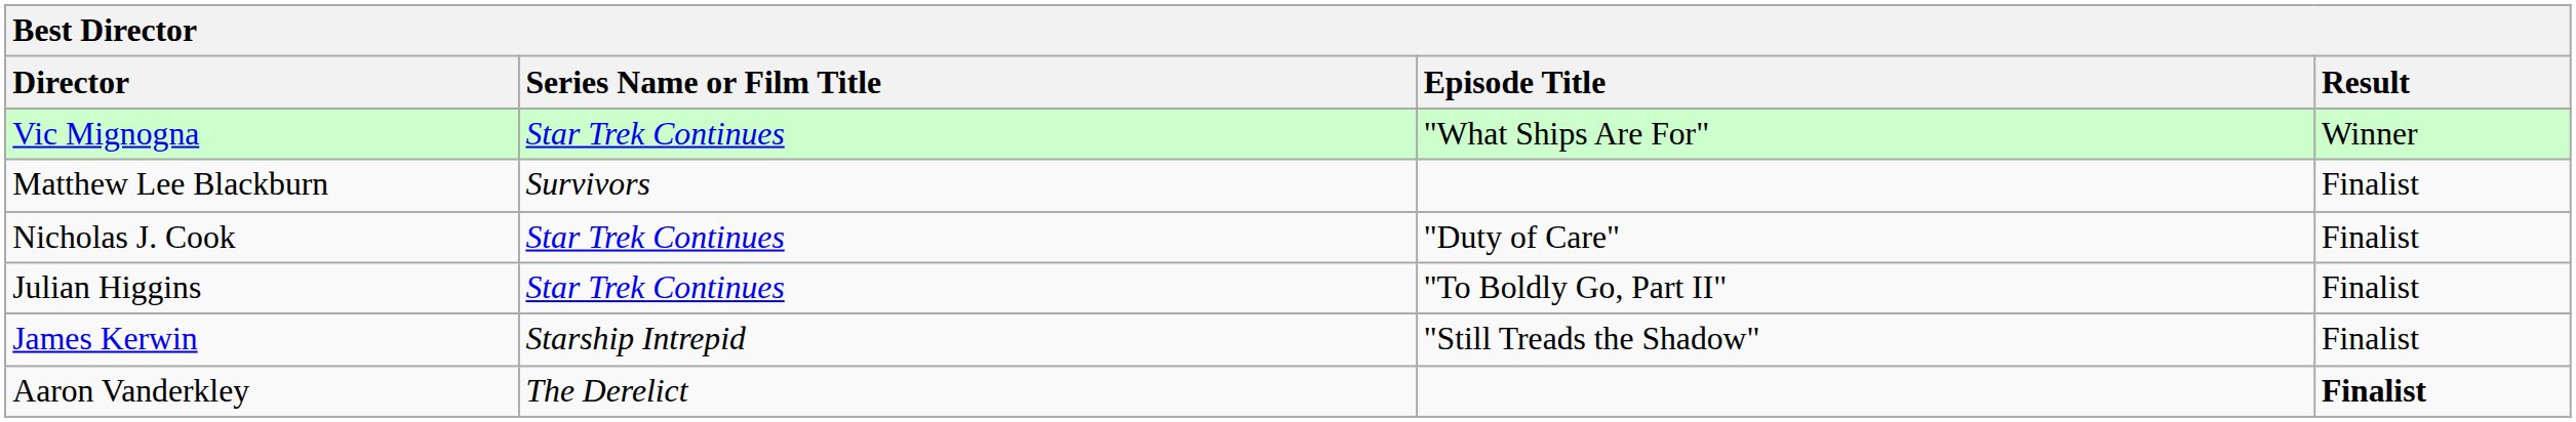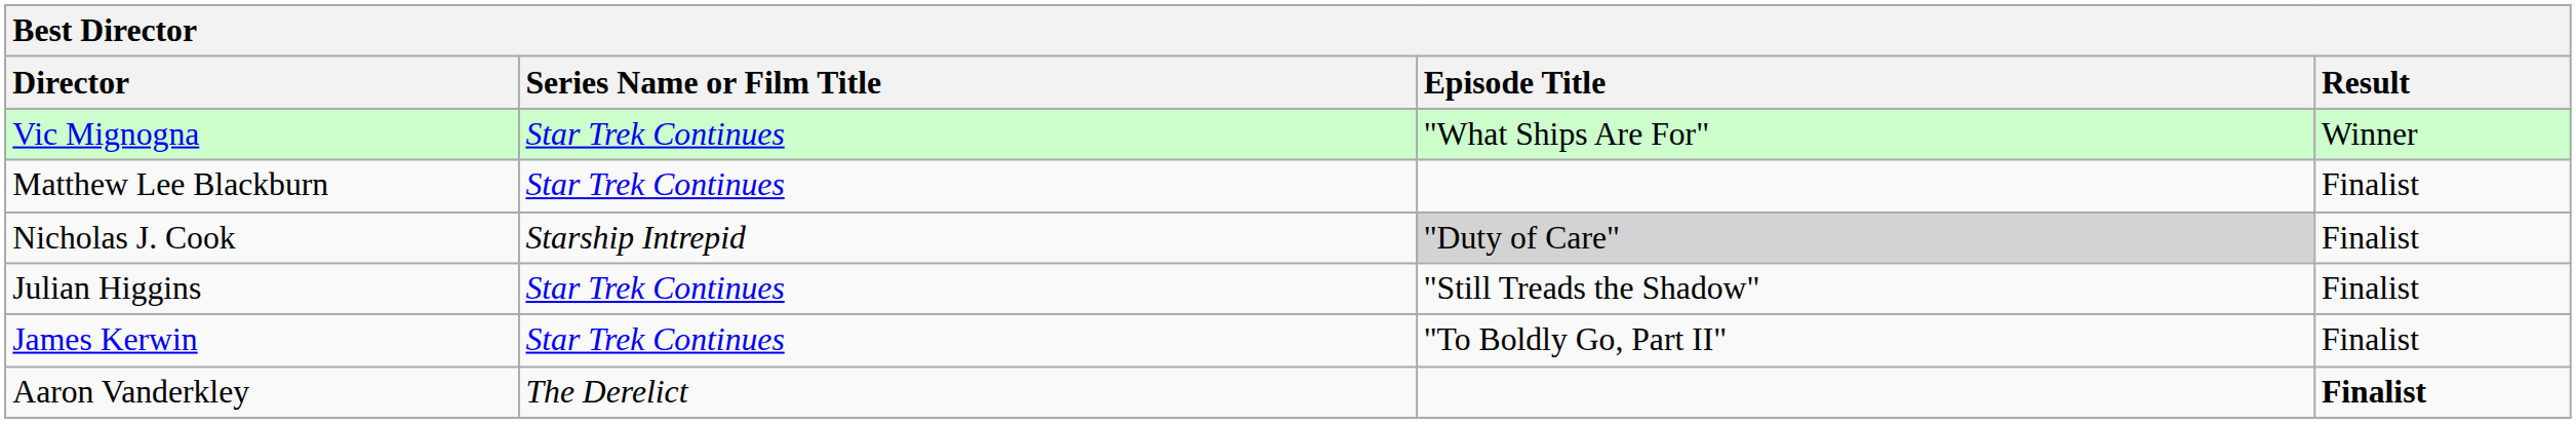Matthew Lee Blackburn | Series Name or Film Title: Survivors -> Star Trek Continues
Nicholas J. Cook | Series Name or Film Title: Star Trek Continues -> Starship Intrepid
Nicholas J. Cook | Episode Title: no background -> lightgrey background
Julian Higgins | Episode Title: "To Boldly Go, Part II" -> "Still Treads the Shadow"
James Kerwin | Series Name or Film Title: Starship Intrepid -> Star Trek Continues
James Kerwin | Episode Title: "Still Treads the Shadow" -> "To Boldly Go, Part II"
